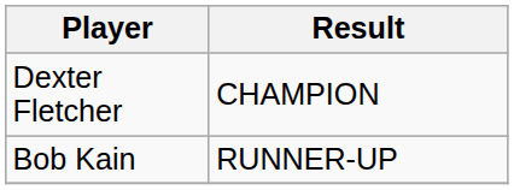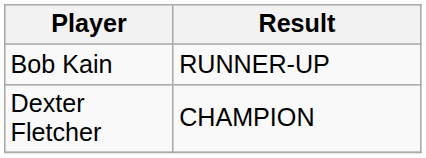rows swapped: Dexter Fletcher <-> Bob Kain
